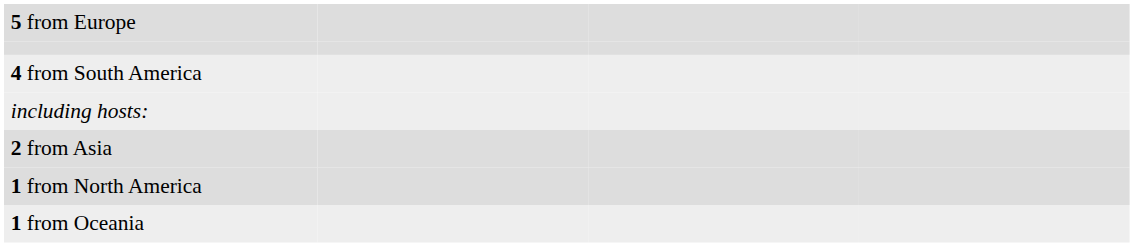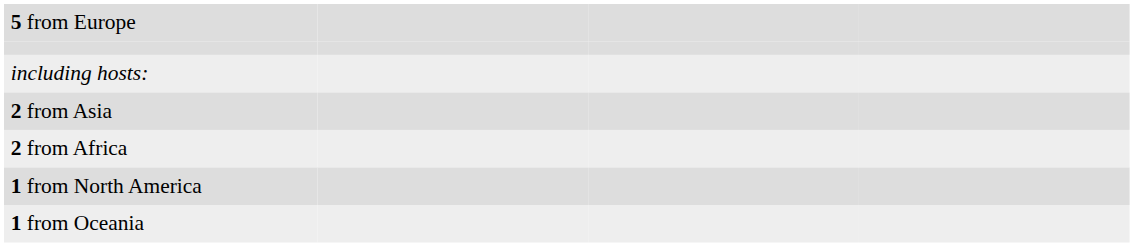- row: 4 from South America
+ row: 2 from Africa
